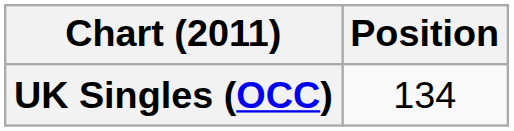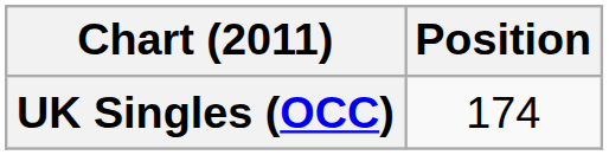UK Singles (OCC) | Position: 134 -> 174
